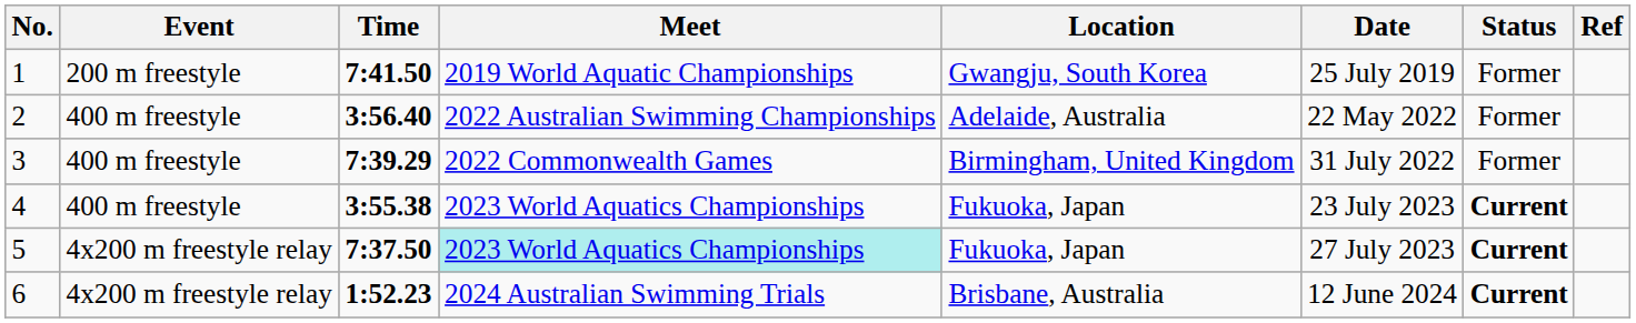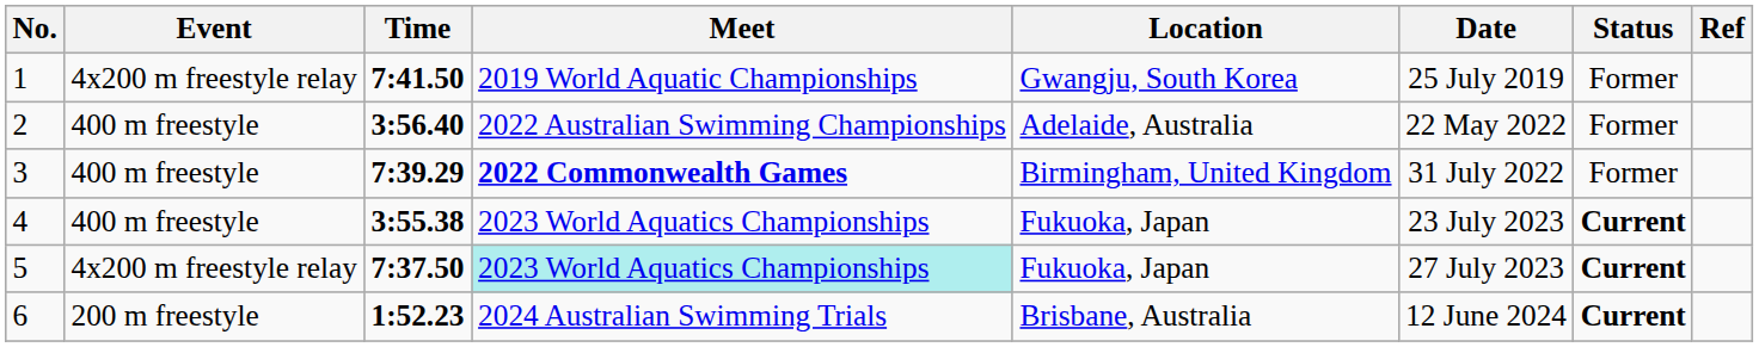1 | Event: 200 m freestyle -> 4x200 m freestyle relay
3 | Meet: normal -> bold
6 | Event: 4x200 m freestyle relay -> 200 m freestyle
